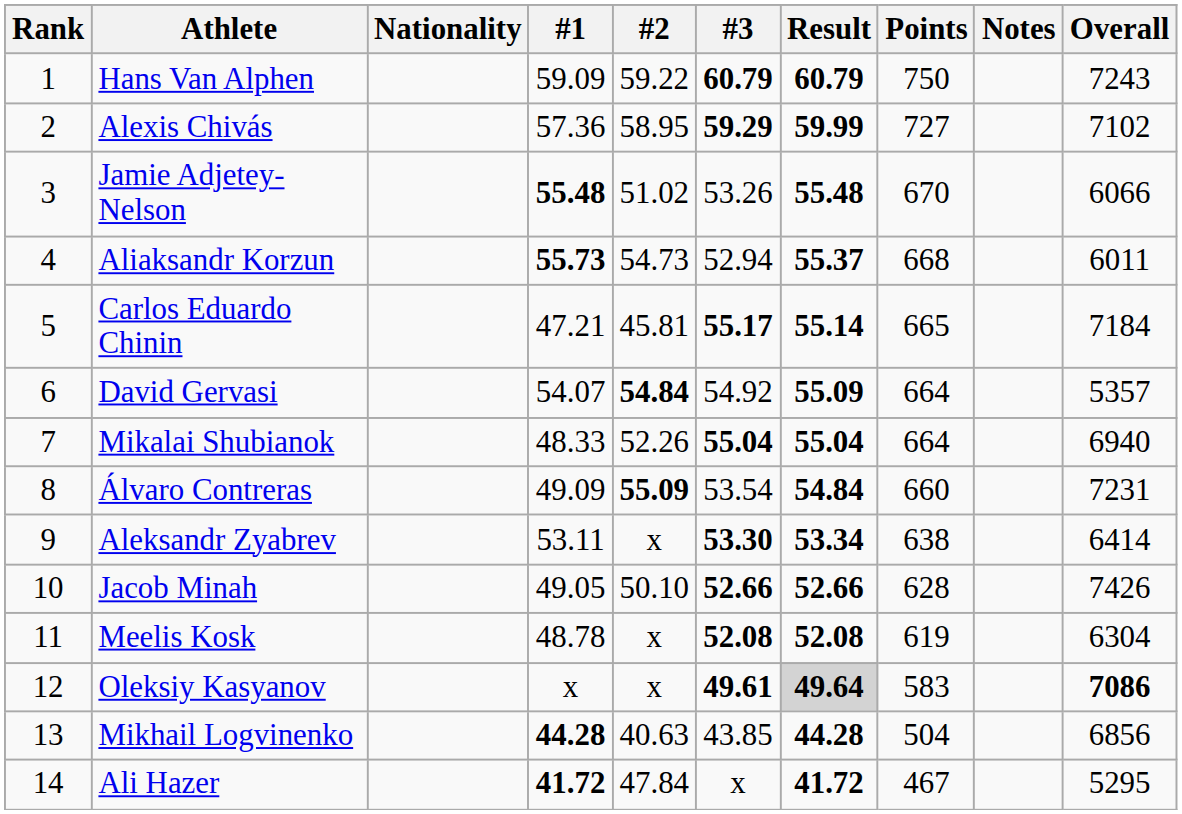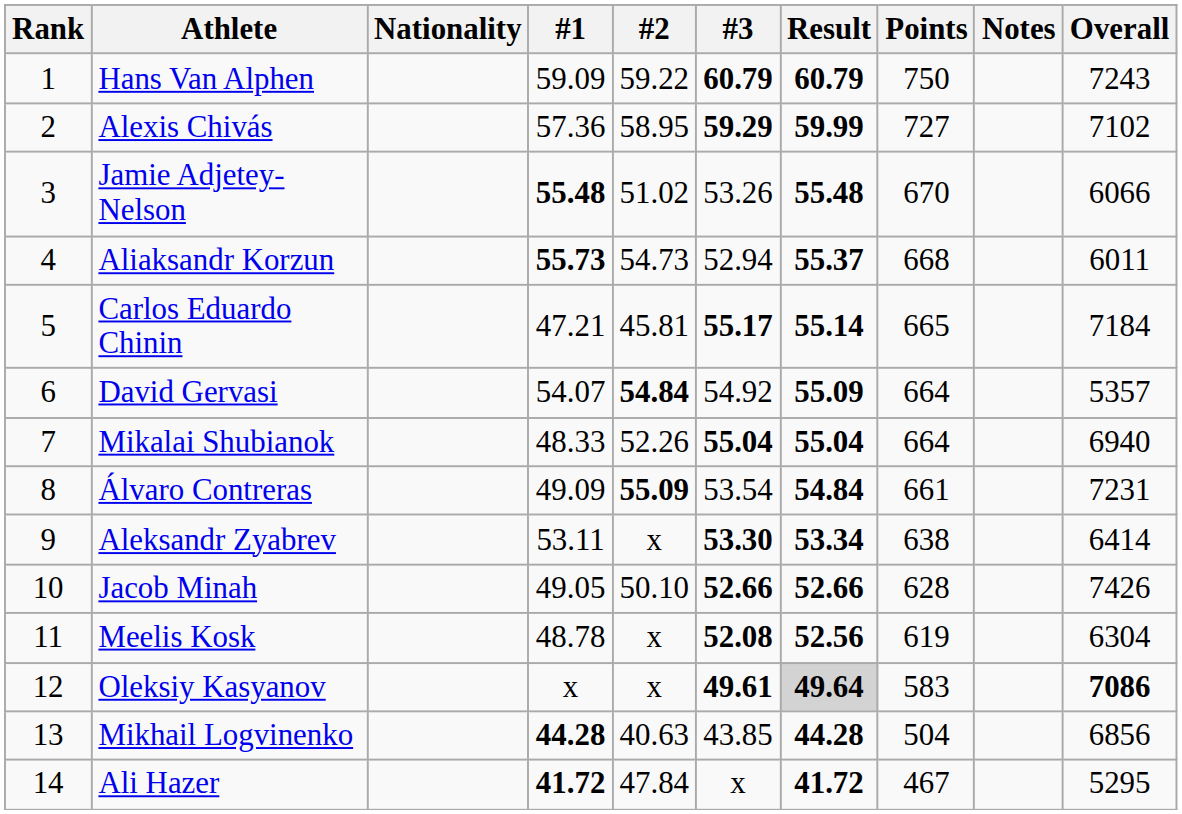Álvaro Contreras | Points: 660 -> 661
Meelis Kosk | Result: 52.08 -> 52.56
